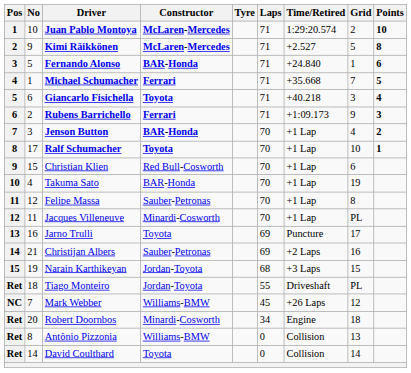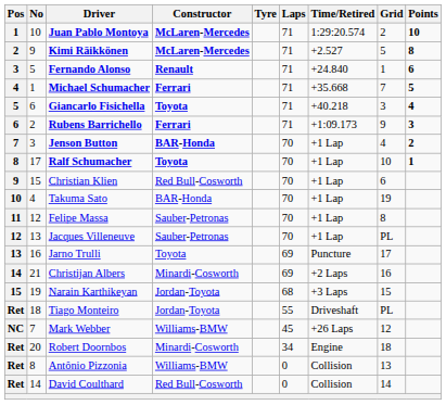Fernando Alonso | Constructor: BAR-Honda -> Renault
Jacques Villeneuve | No: 11 -> 13
Jacques Villeneuve | Constructor: Minardi-Cosworth -> Sauber-Petronas
Christijan Albers | Constructor: Sauber-Petronas -> Minardi-Cosworth
David Coulthard | Constructor: Toyota -> Red Bull-Cosworth
